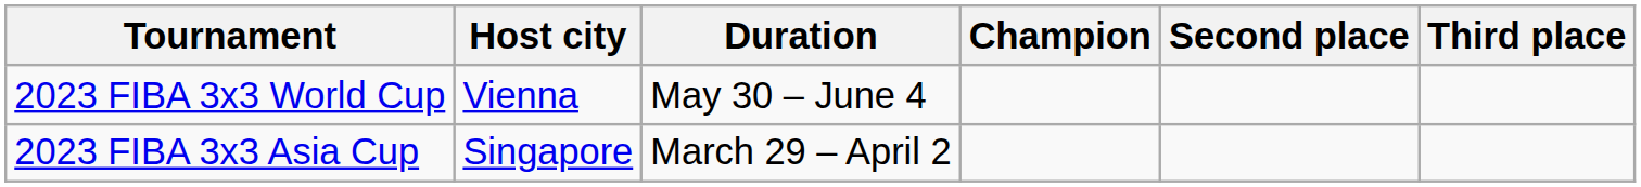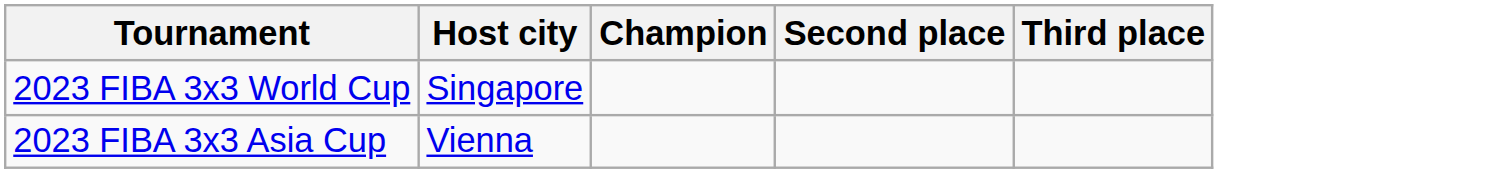- column: Duration | May 30 – June 4 | March 29 – April 2
2023 FIBA 3x3 World Cup | Host city: Vienna -> Singapore
2023 FIBA 3x3 Asia Cup | Host city: Singapore -> Vienna
